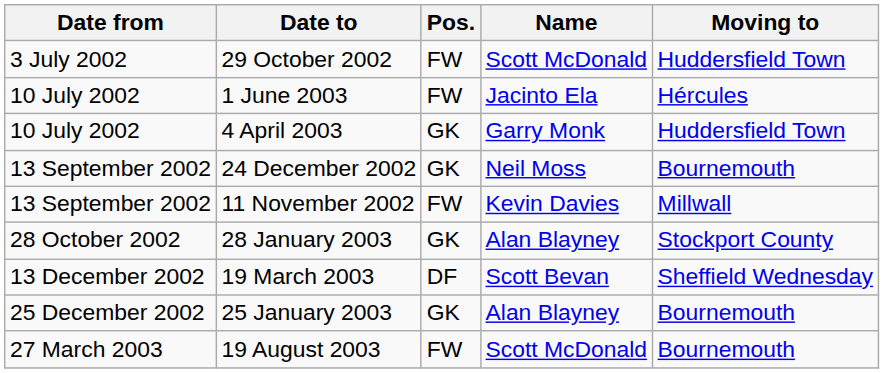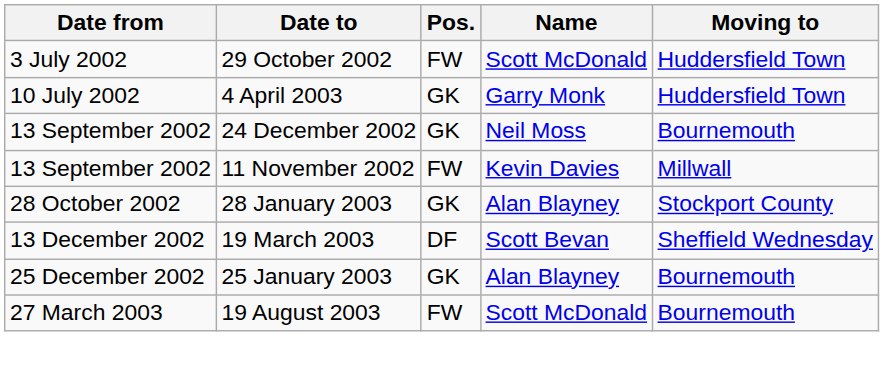- row: 10 July 2002 | 1 June 2003 | FW | Jacinto Ela | Hércules
